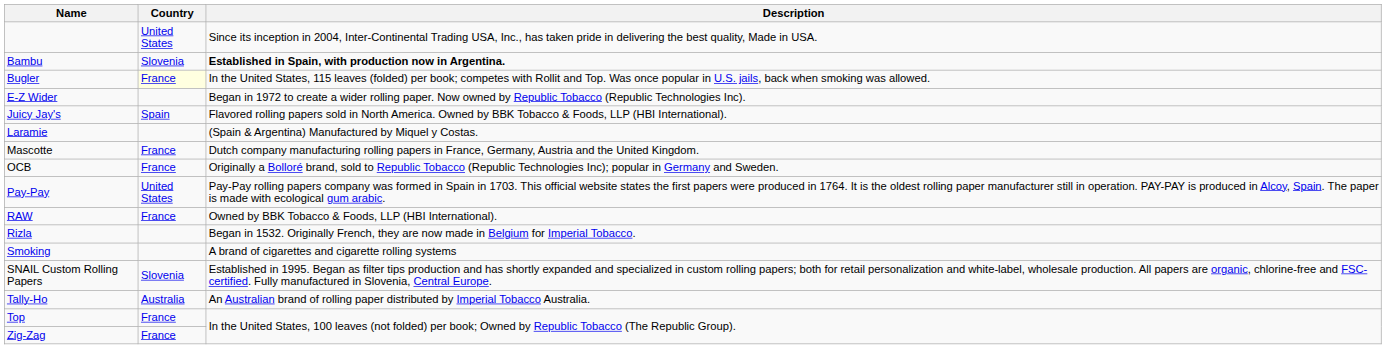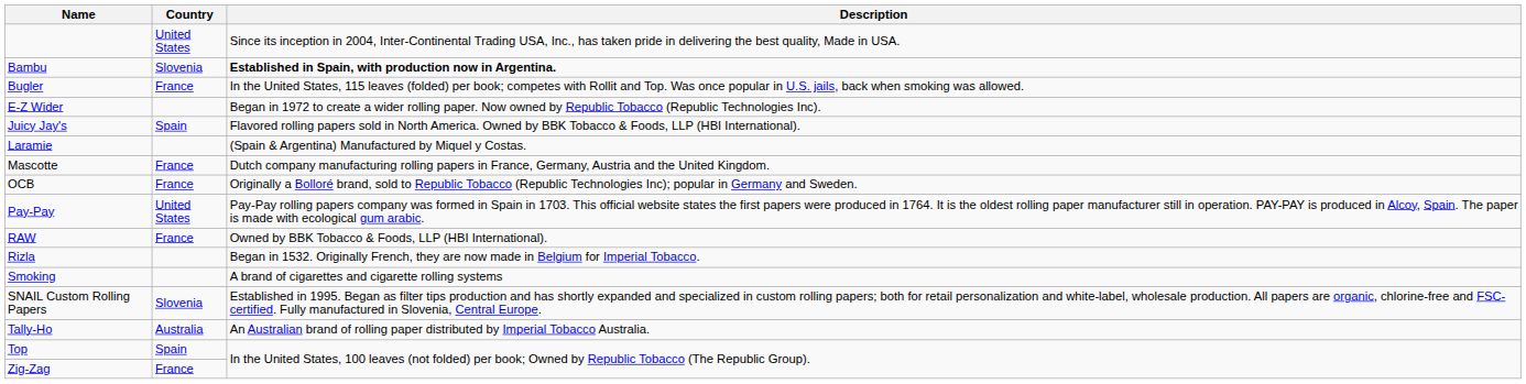Bugler | Country: lightyellow background -> no background
Top | Country: France -> Spain
